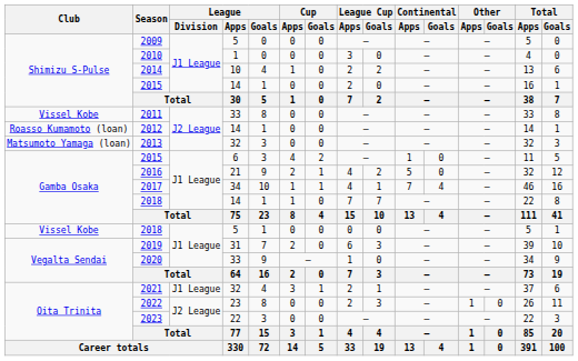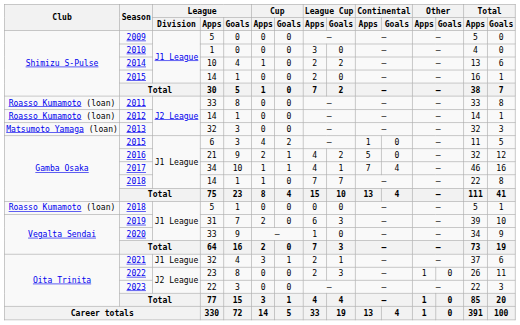2011 | Club: Vissel Kobe -> Roasso Kumamoto (loan)
2018 / 5 | Club: Vissel Kobe -> Roasso Kumamoto (loan)
